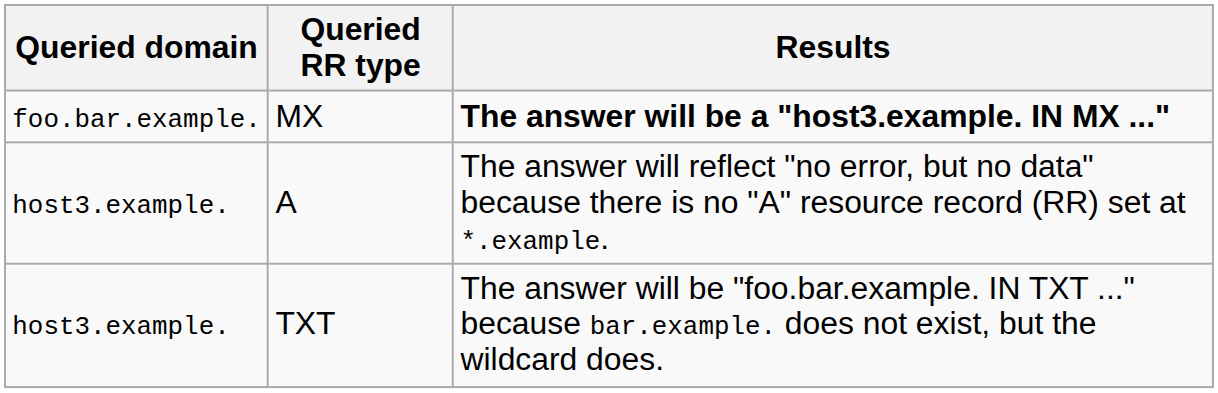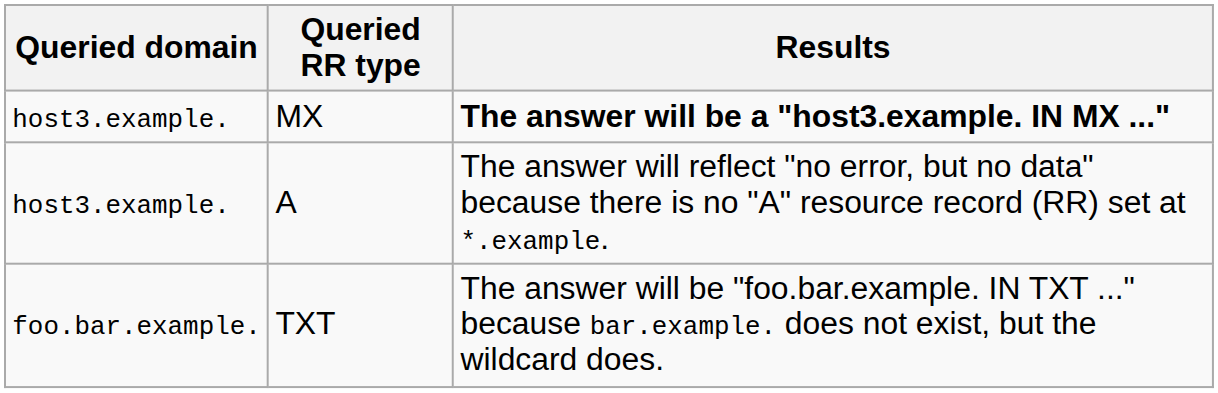MX | Queried domain: foo.bar.example. -> host3.example.
TXT | Queried domain: host3.example. -> foo.bar.example.
